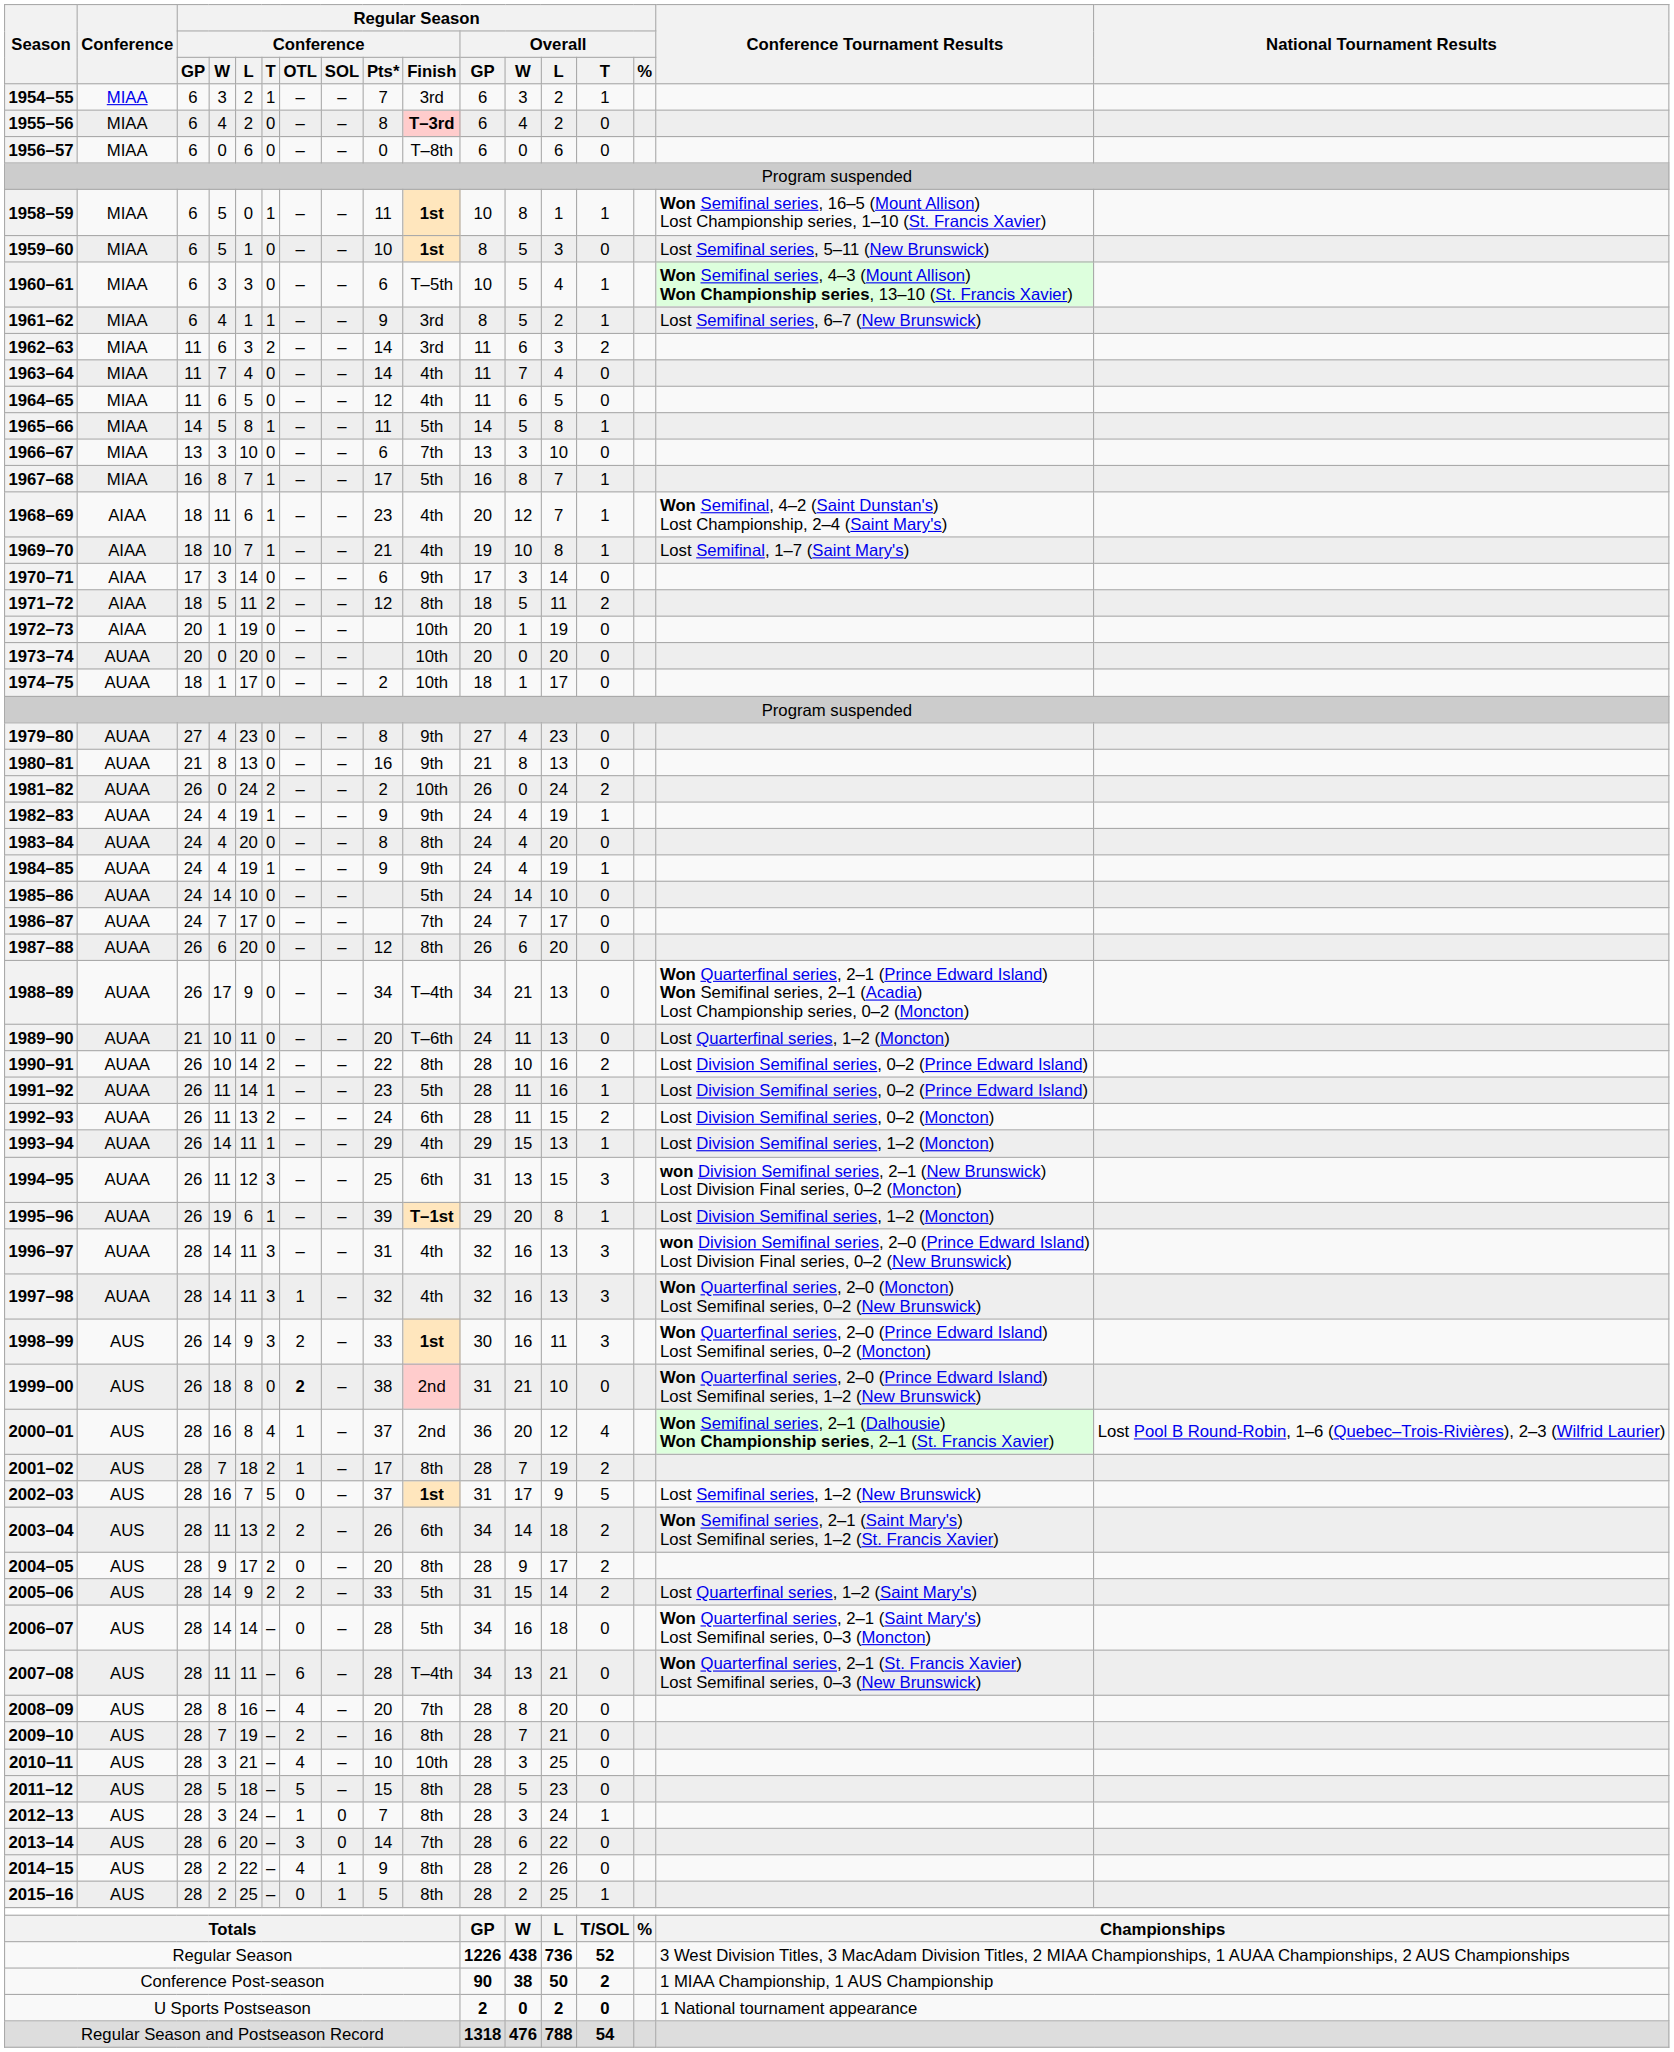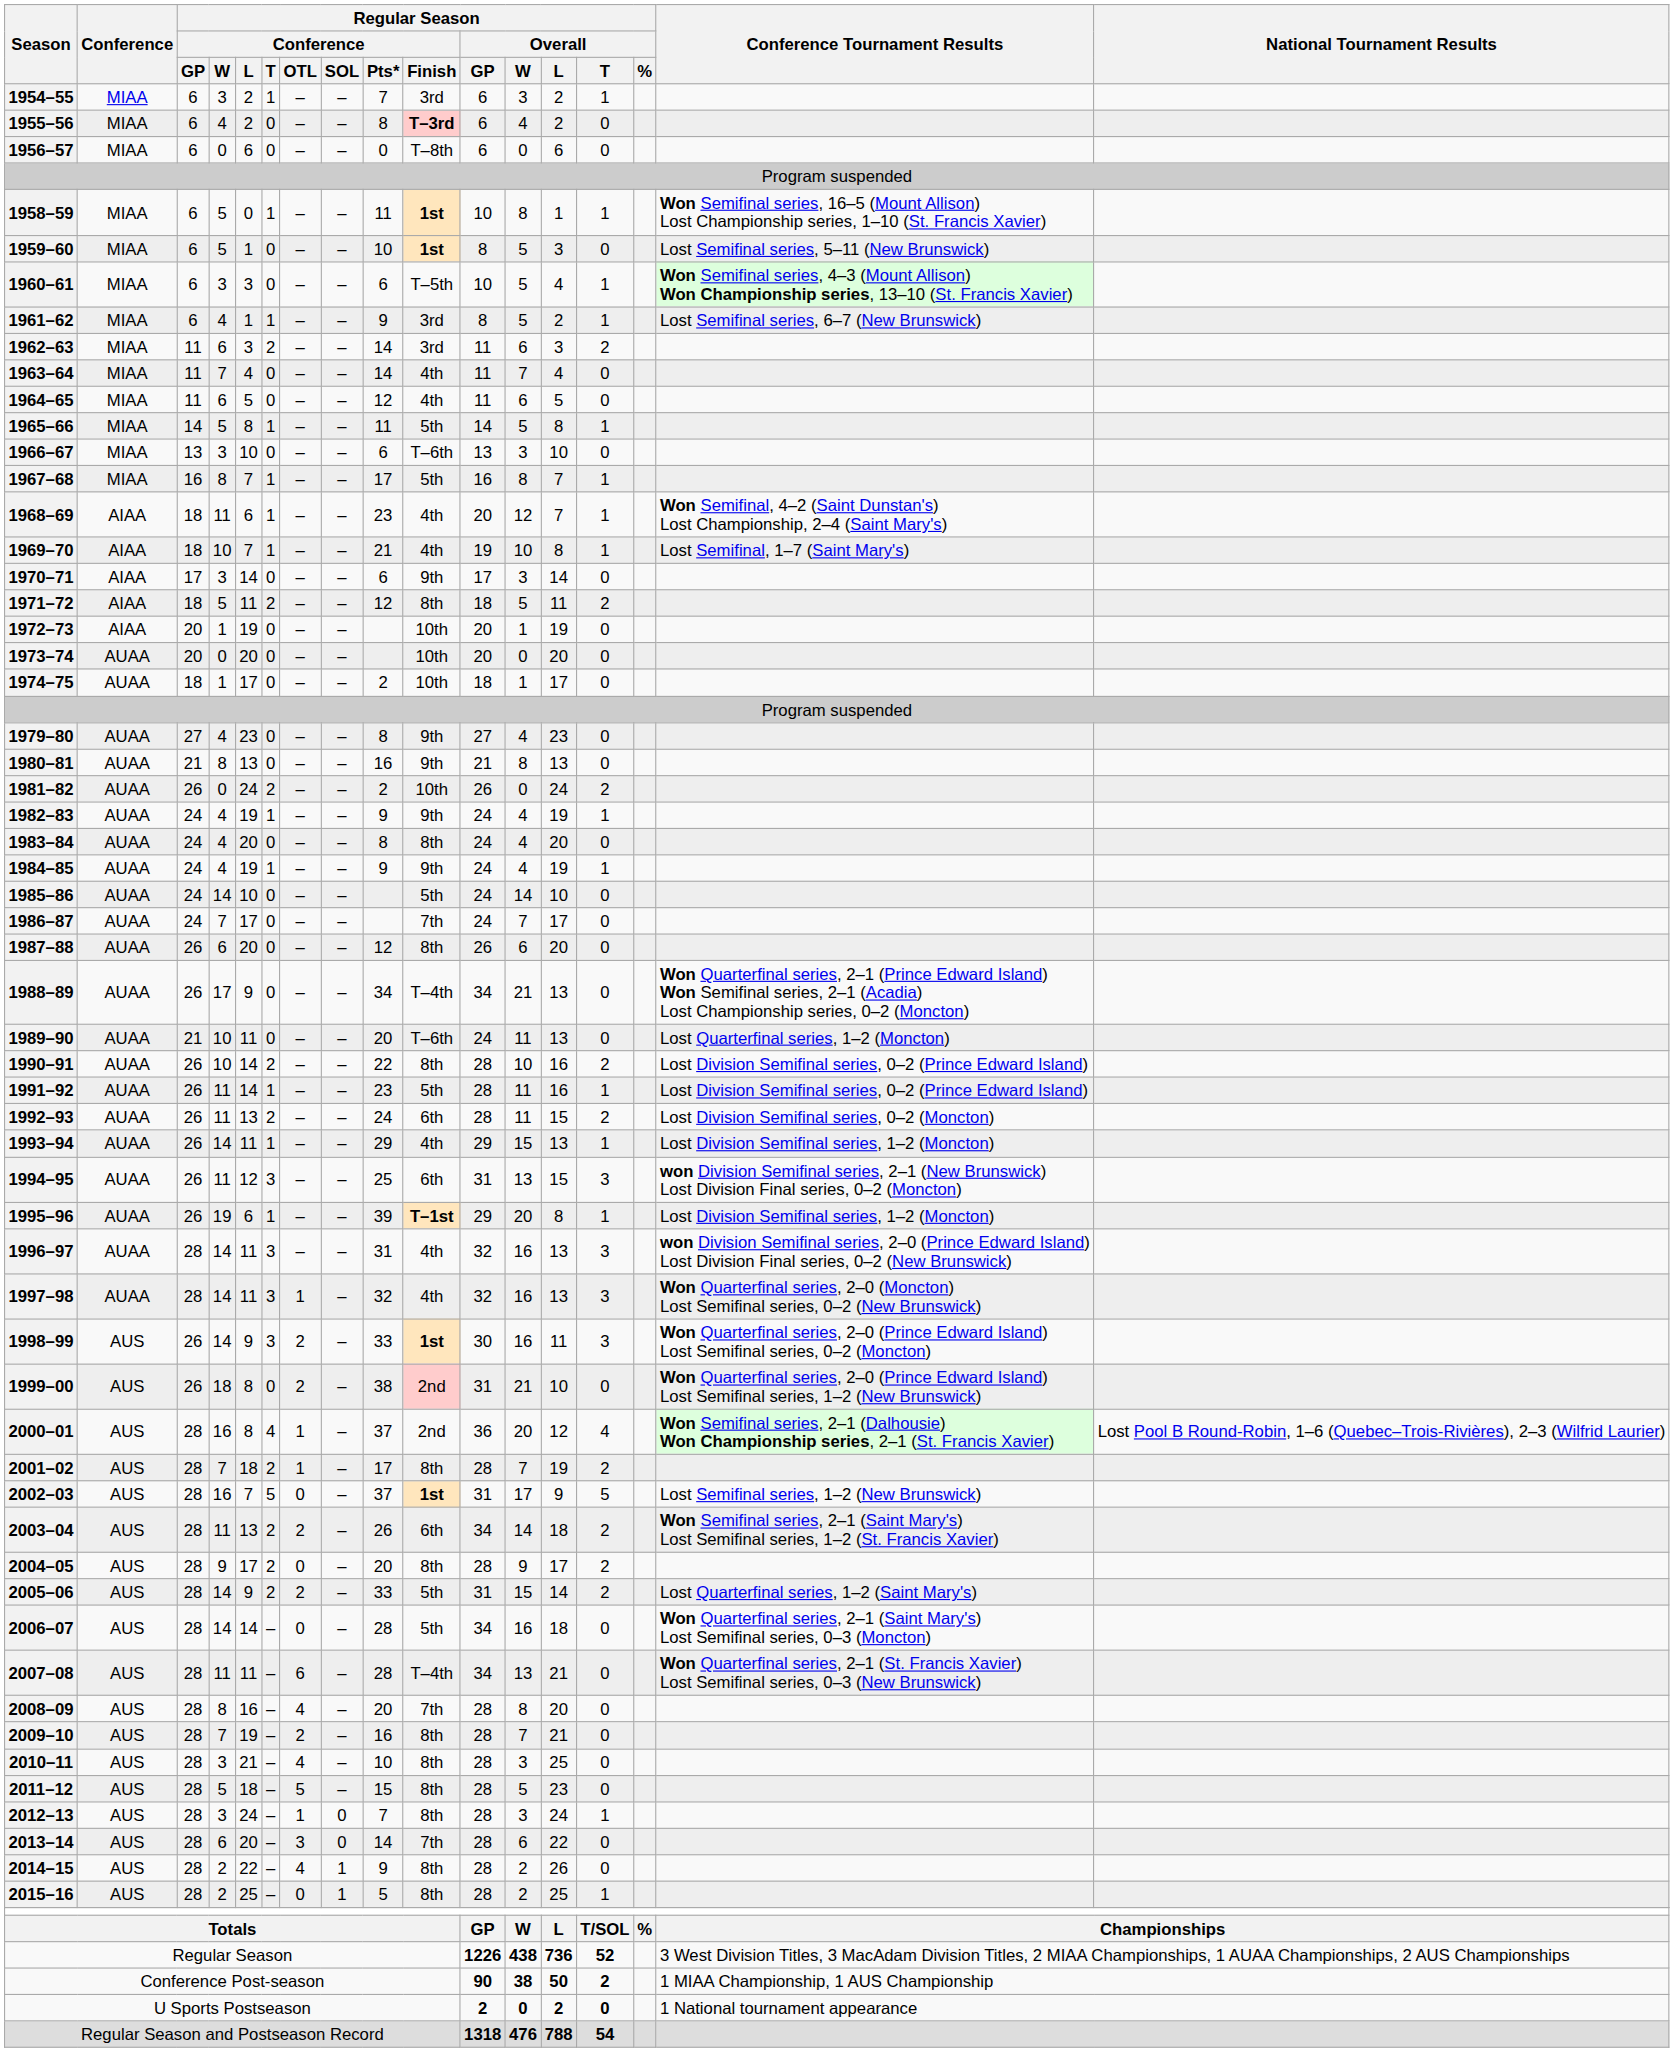1966–67 | Regular Season / Conference / Finish: 7th -> T–6th
1999–00 | Regular Season / Conference / OTL: bold -> normal
2010–11 | Regular Season / Conference / Finish: 10th -> 8th
